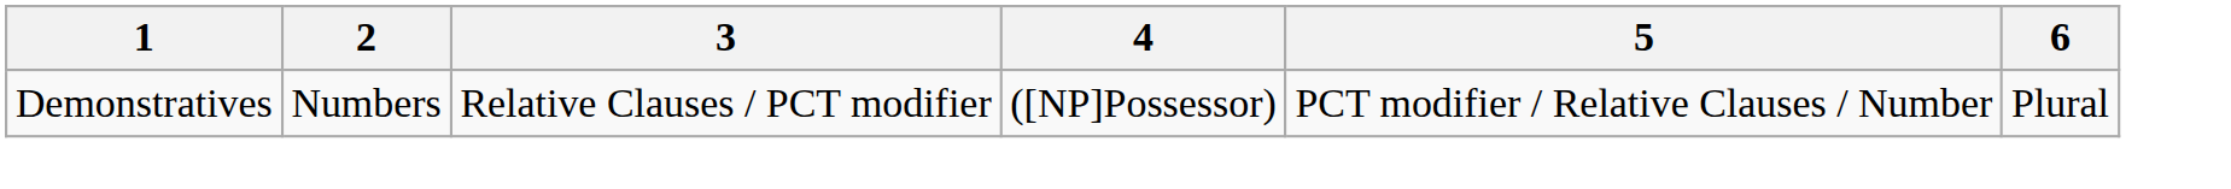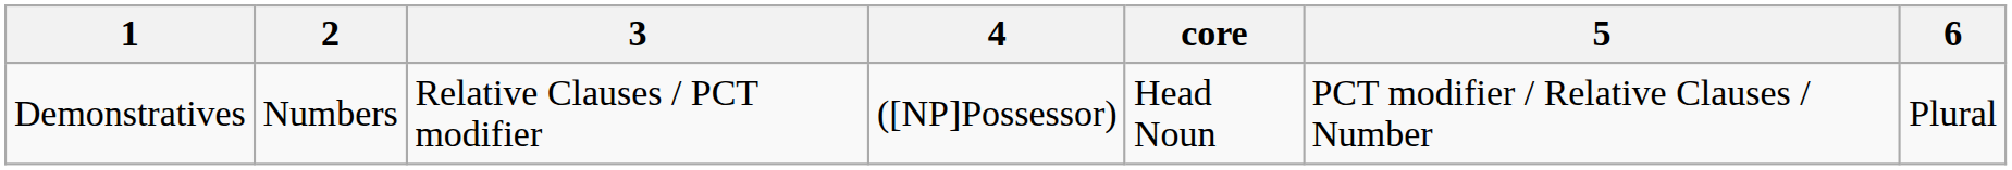+ column: core | Head Noun
